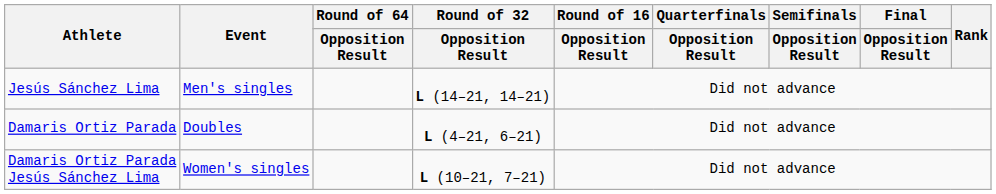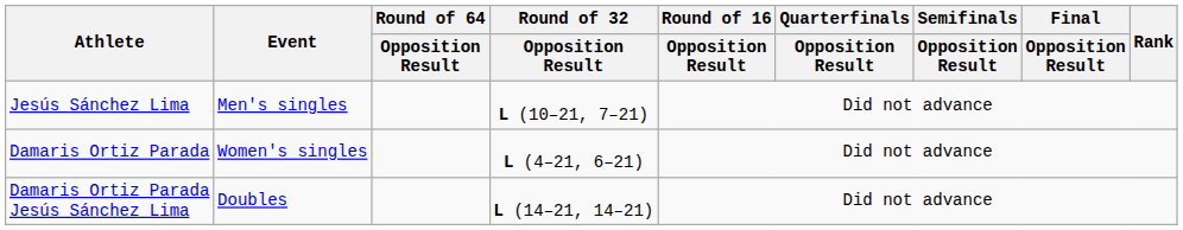Jesús Sánchez Lima | Round of 32 / Opposition Result: L (14–21, 14–21) -> L (10–21, 7–21)
Damaris Ortiz Parada | Event: Doubles -> Women's singles
Damaris Ortiz Parada Jesús Sánchez Lima | Event: Women's singles -> Doubles
Damaris Ortiz Parada Jesús Sánchez Lima | Round of 32 / Opposition Result: L (10–21, 7–21) -> L (14–21, 14–21)
